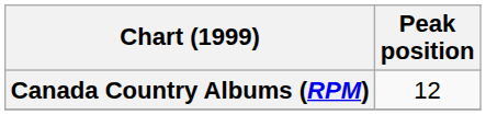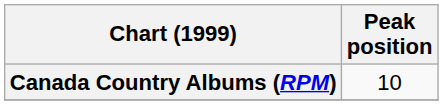Canada Country Albums (RPM) | Peak position: 12 -> 10
